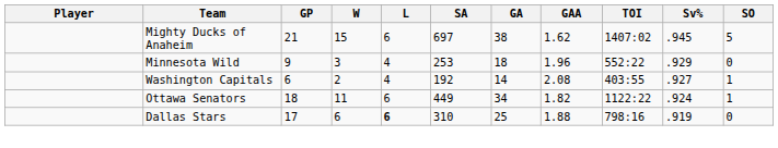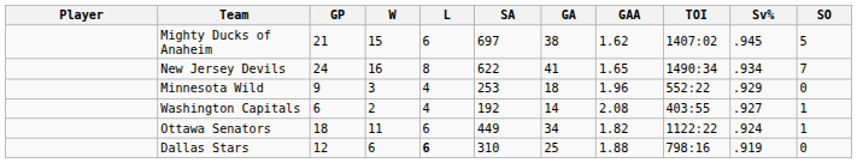+ row: New Jersey Devils | 24 | 16 | 8 | 622 | 41 | 1.65 | 1490:34 | .934 | 7
Dallas Stars | GP: 17 -> 12
